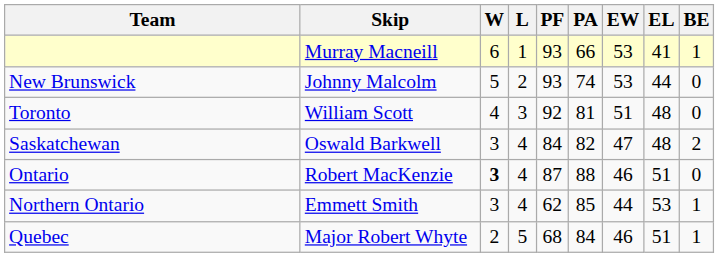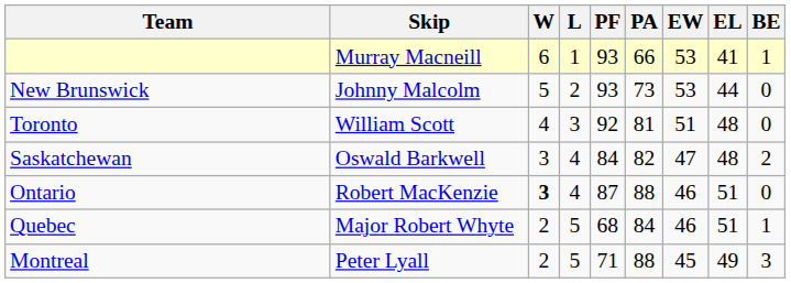New Brunswick | PA: 74 -> 73
- row: Northern Ontario | Emmett Smith | 3 | 4 | 62 | 85 | 44 | 53 | 1
+ row: Montreal | Peter Lyall | 2 | 5 | 71 | 88 | 45 | 49 | 3
